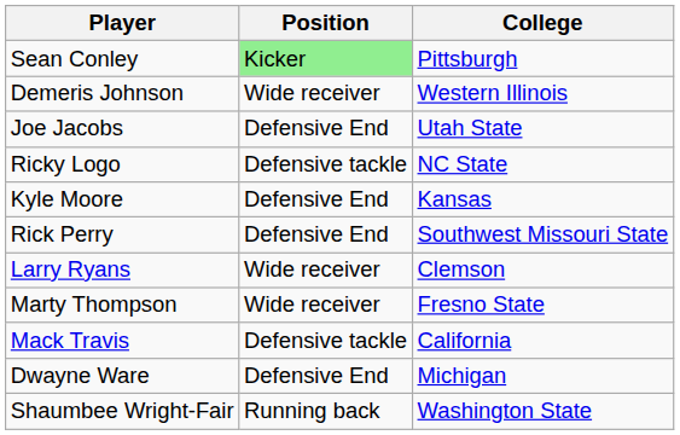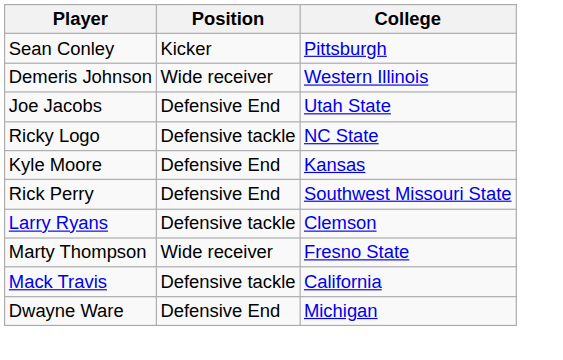Sean Conley | Position: lightgreen background -> no background
Larry Ryans | Position: Wide receiver -> Defensive tackle
- row: Shaumbee Wright-Fair | Running back | Washington State
